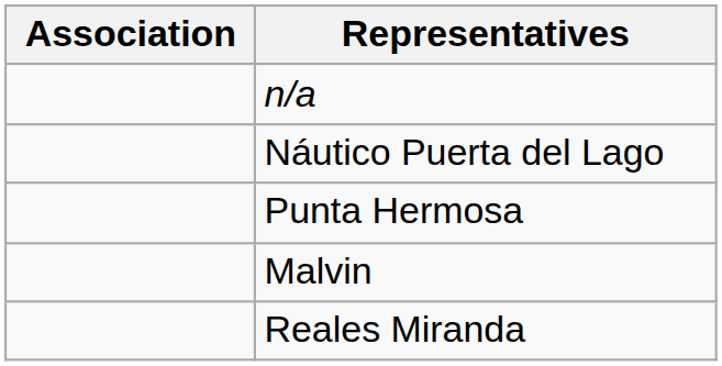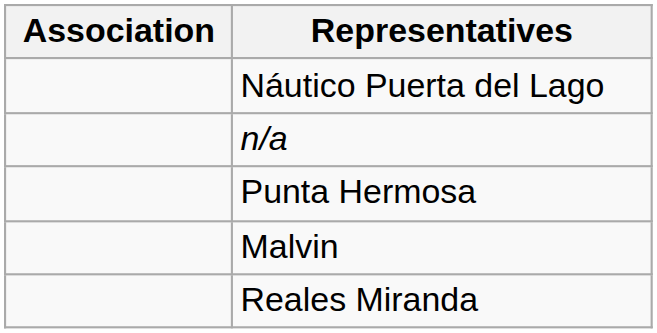rows swapped: n/a <-> Náutico Puerta del Lago
